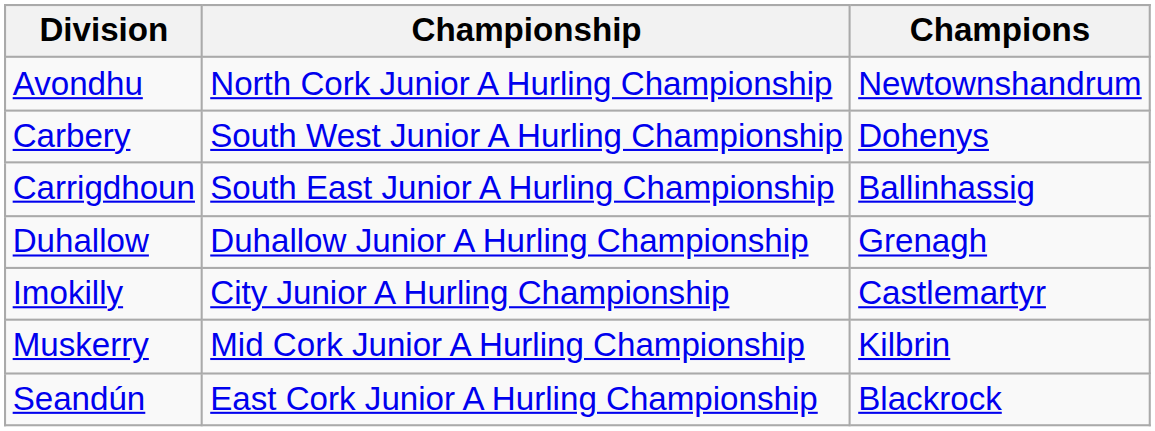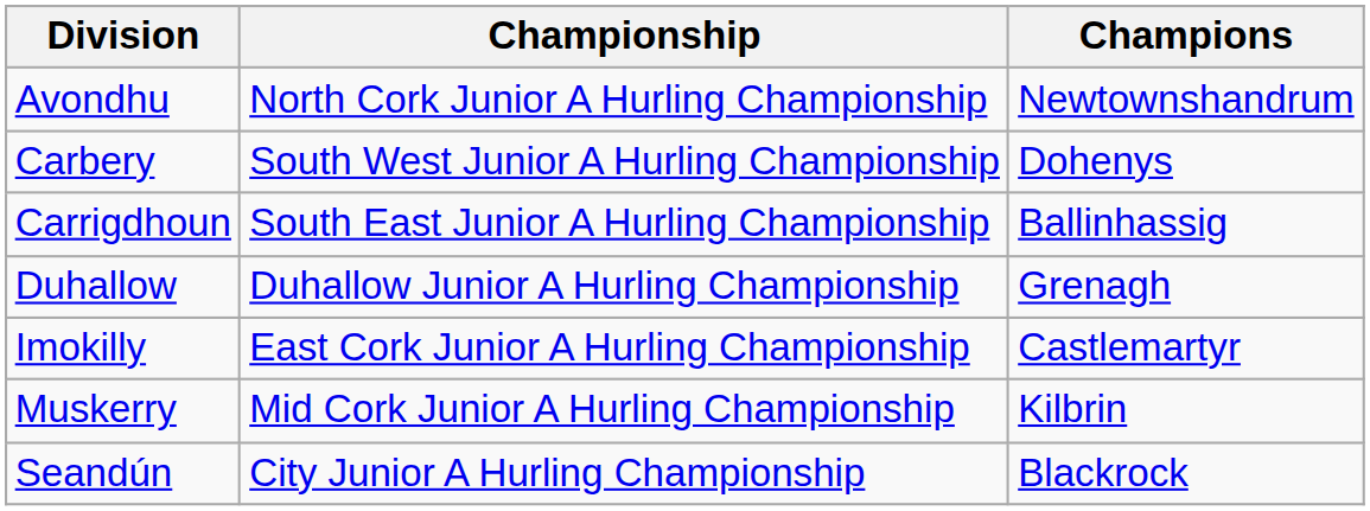Imokilly | Championship: City Junior A Hurling Championship -> East Cork Junior A Hurling Championship
Seandún | Championship: East Cork Junior A Hurling Championship -> City Junior A Hurling Championship
